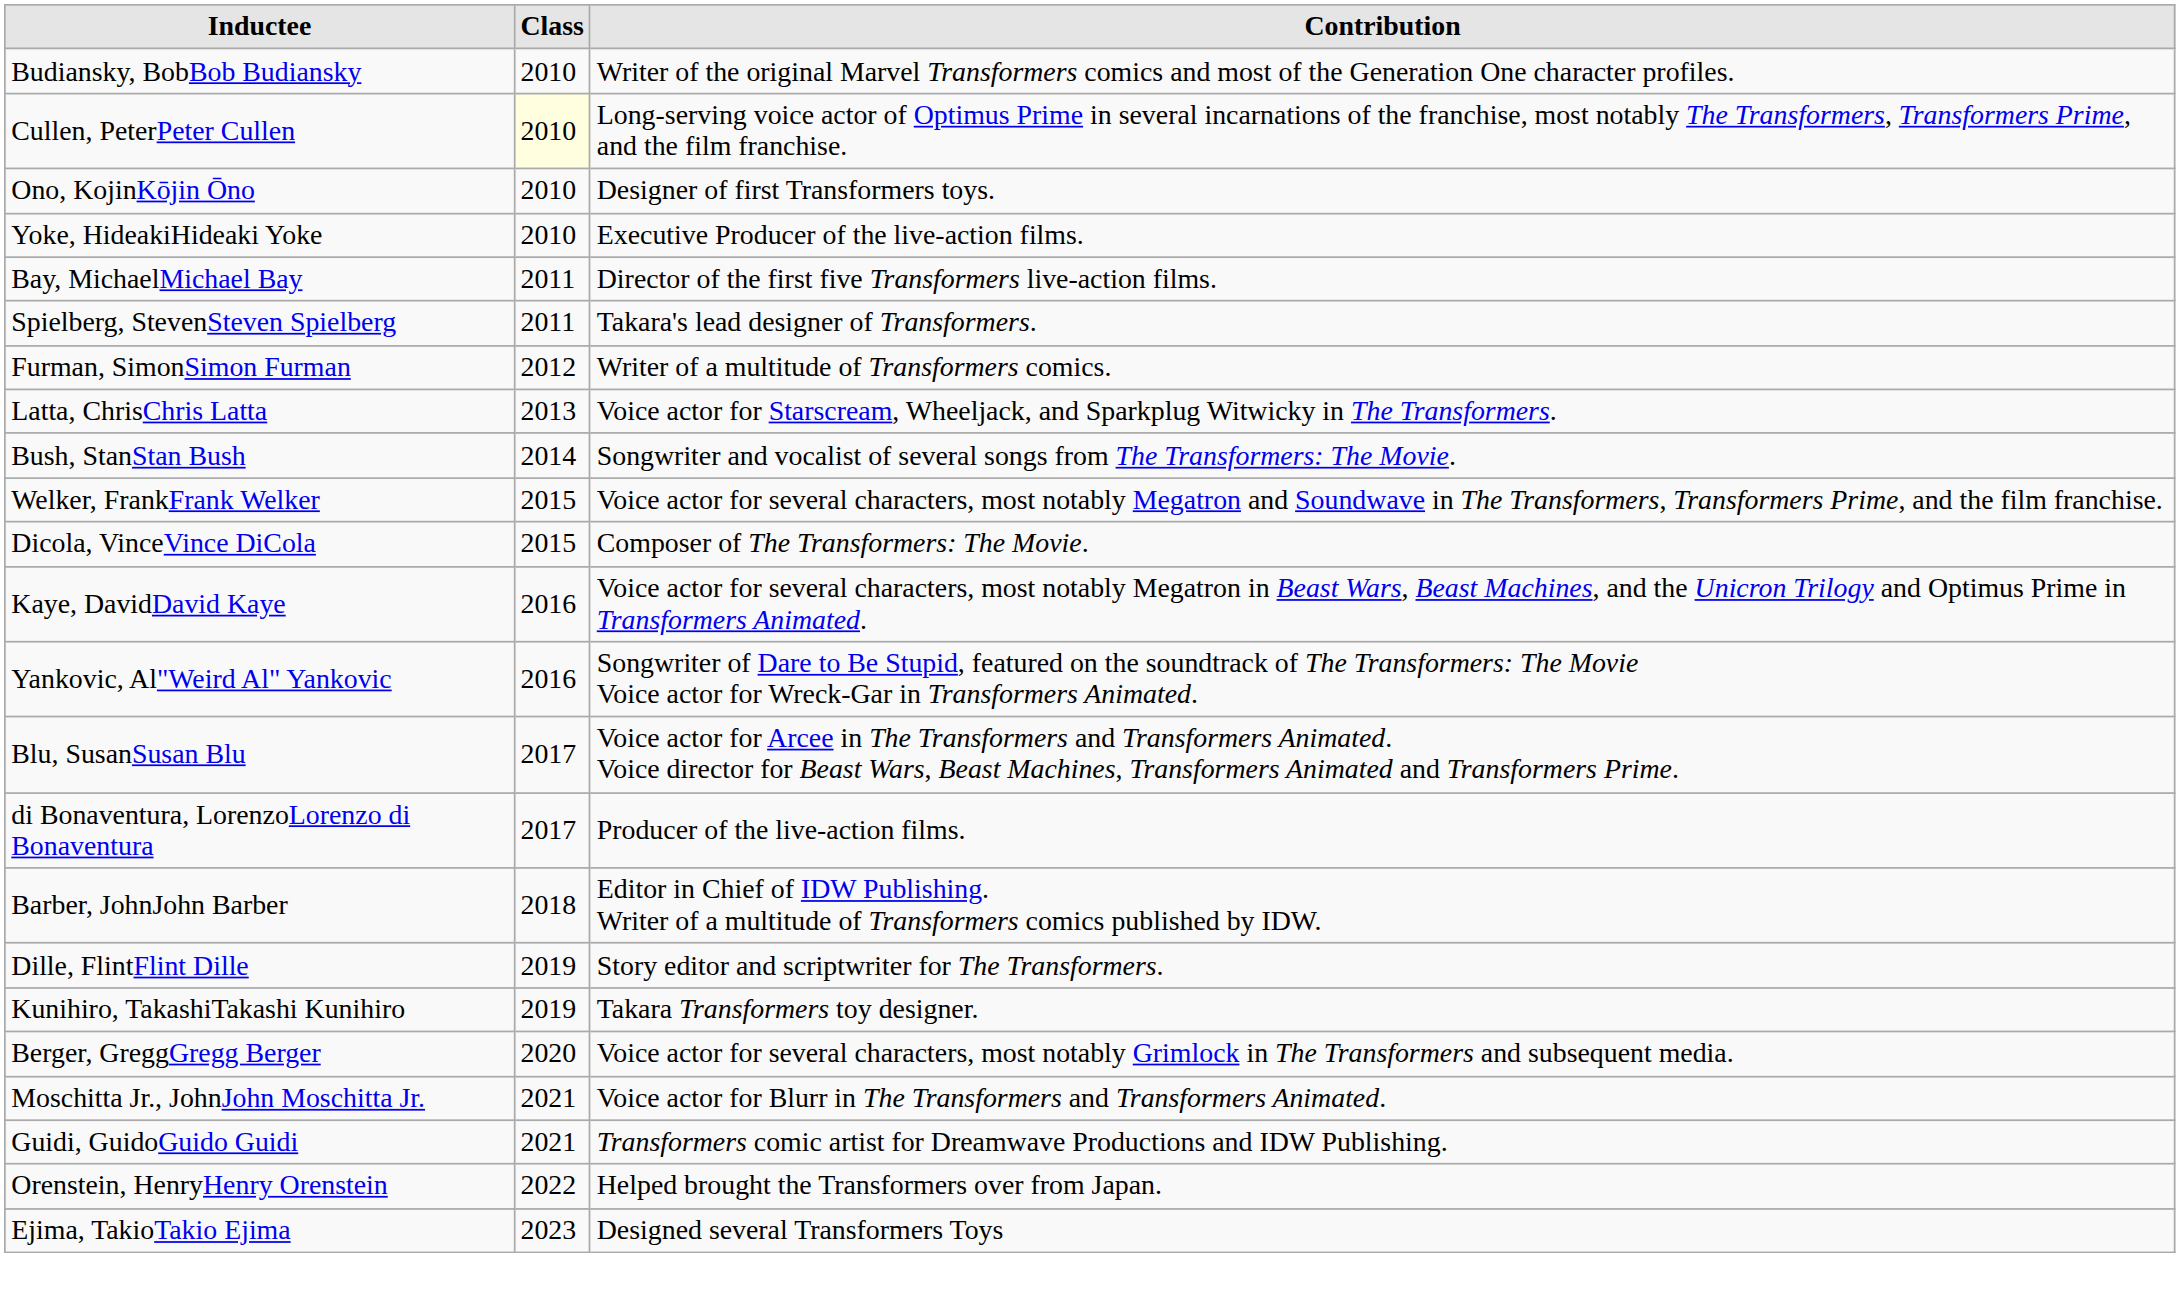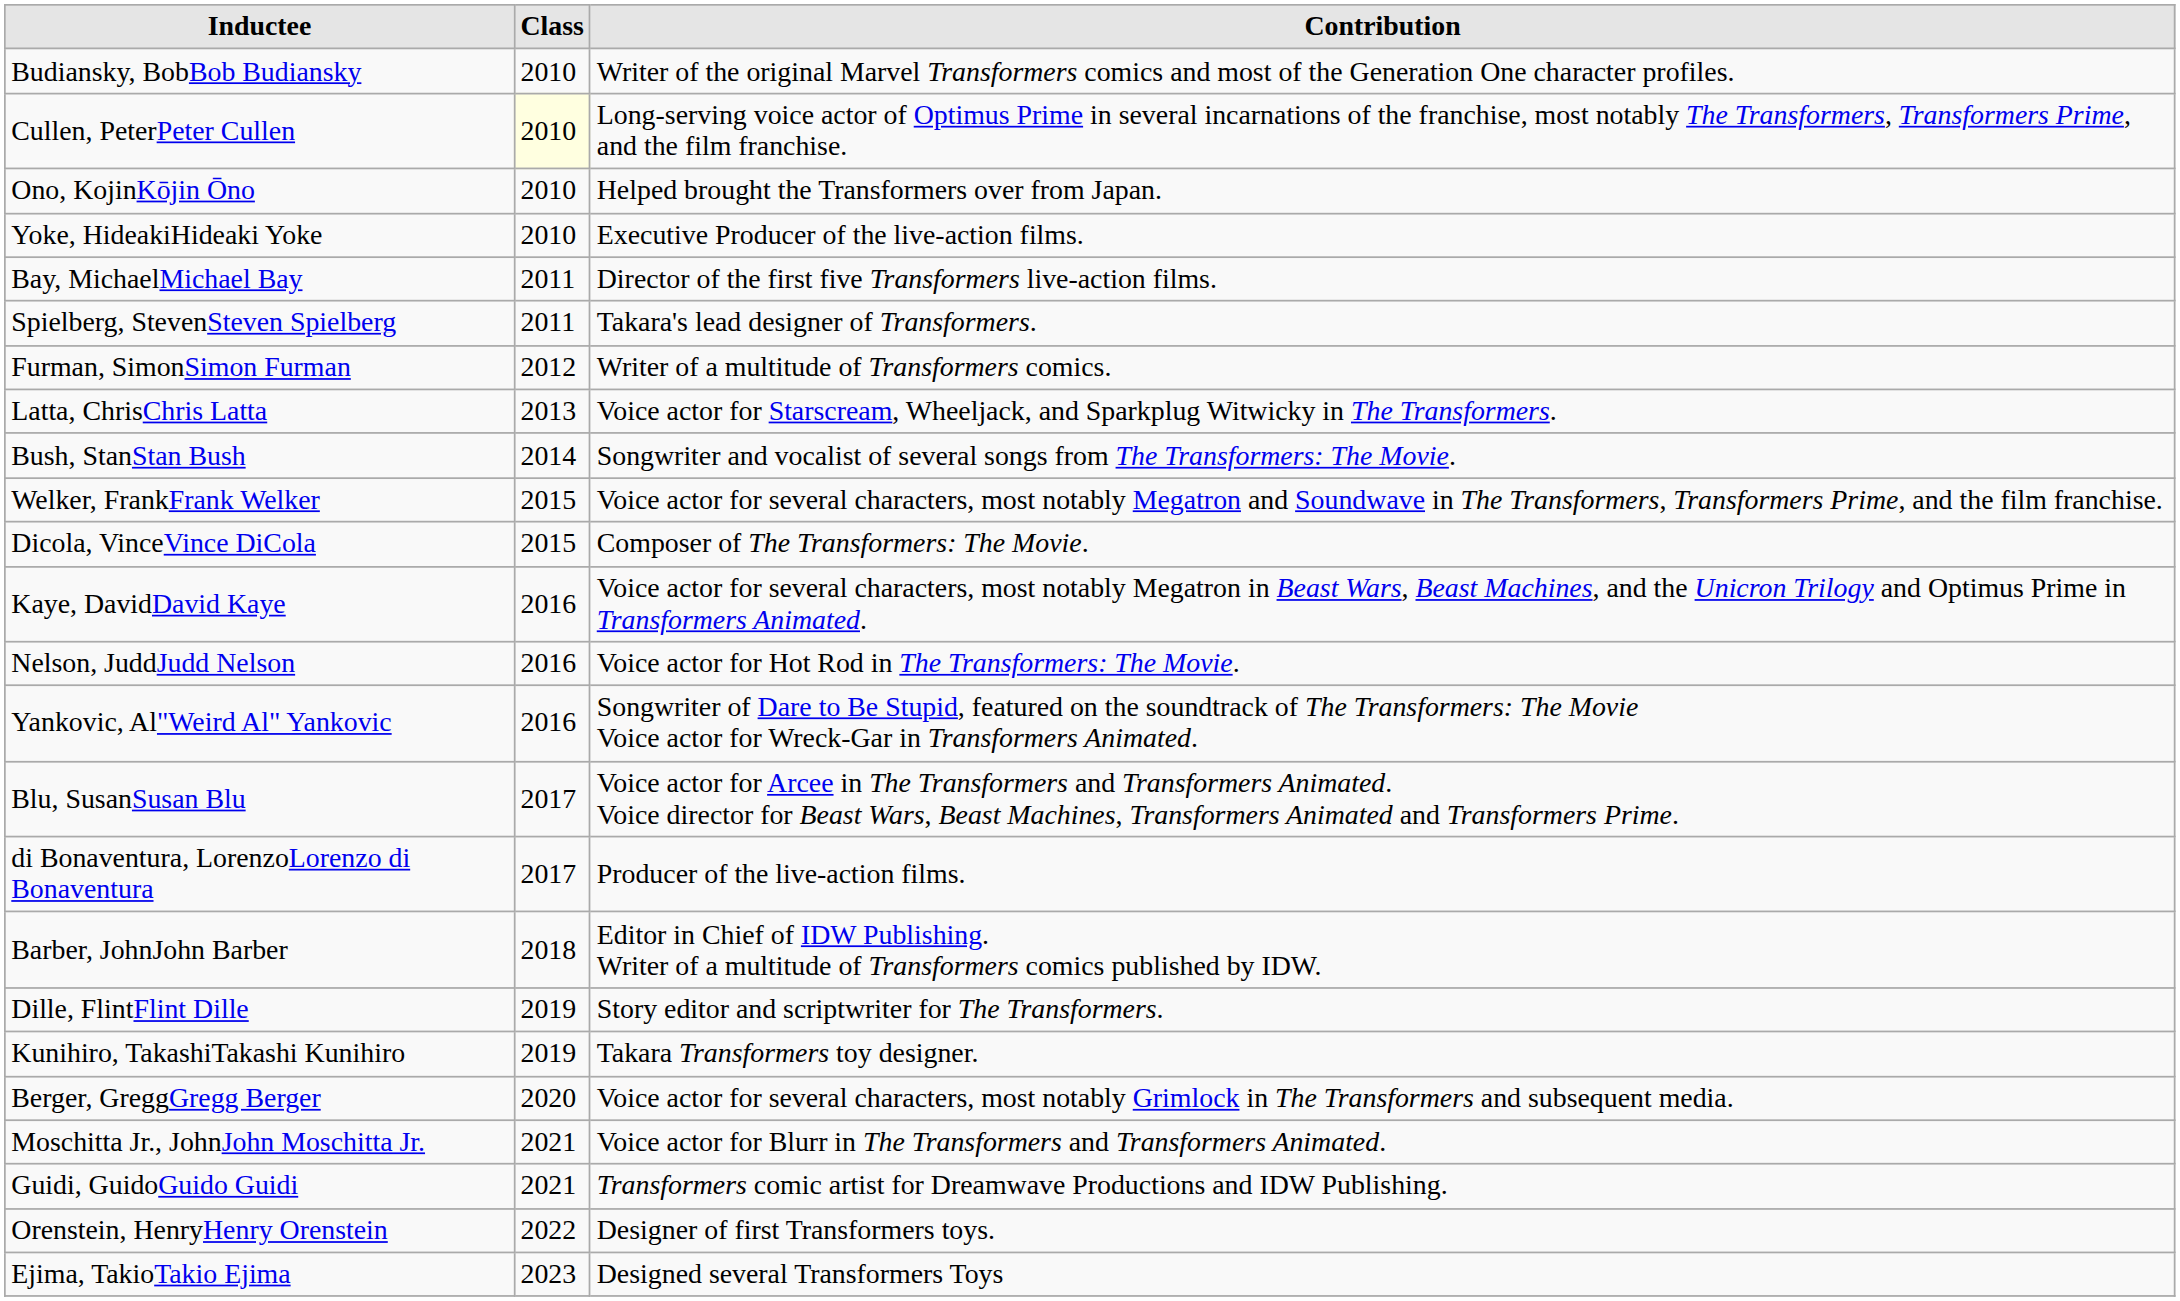Ono, KojinKōjin Ōno | Contribution: Designer of first Transformers toys. -> Helped brought the Transformers over from Japan.
+ row: Nelson, JuddJudd Nelson | 2016 | Voice actor for Hot Rod in The Transformers: The Movie.
Orenstein, HenryHenry Orenstein | Contribution: Helped brought the Transformers over from Japan. -> Designer of first Transformers toys.
